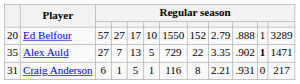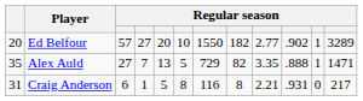Ed Belfour | column 5: 17 -> 20
Ed Belfour | column 8: 152 -> 182
Ed Belfour | column 9: 2.79 -> 2.77
Ed Belfour | column 10: .888 -> .902
Alex Auld | column 8: 22 -> 82
Alex Auld | column 10: .902 -> .888
Alex Auld | column 11: bold -> normal
Craig Anderson | column 6: 1 -> 8
